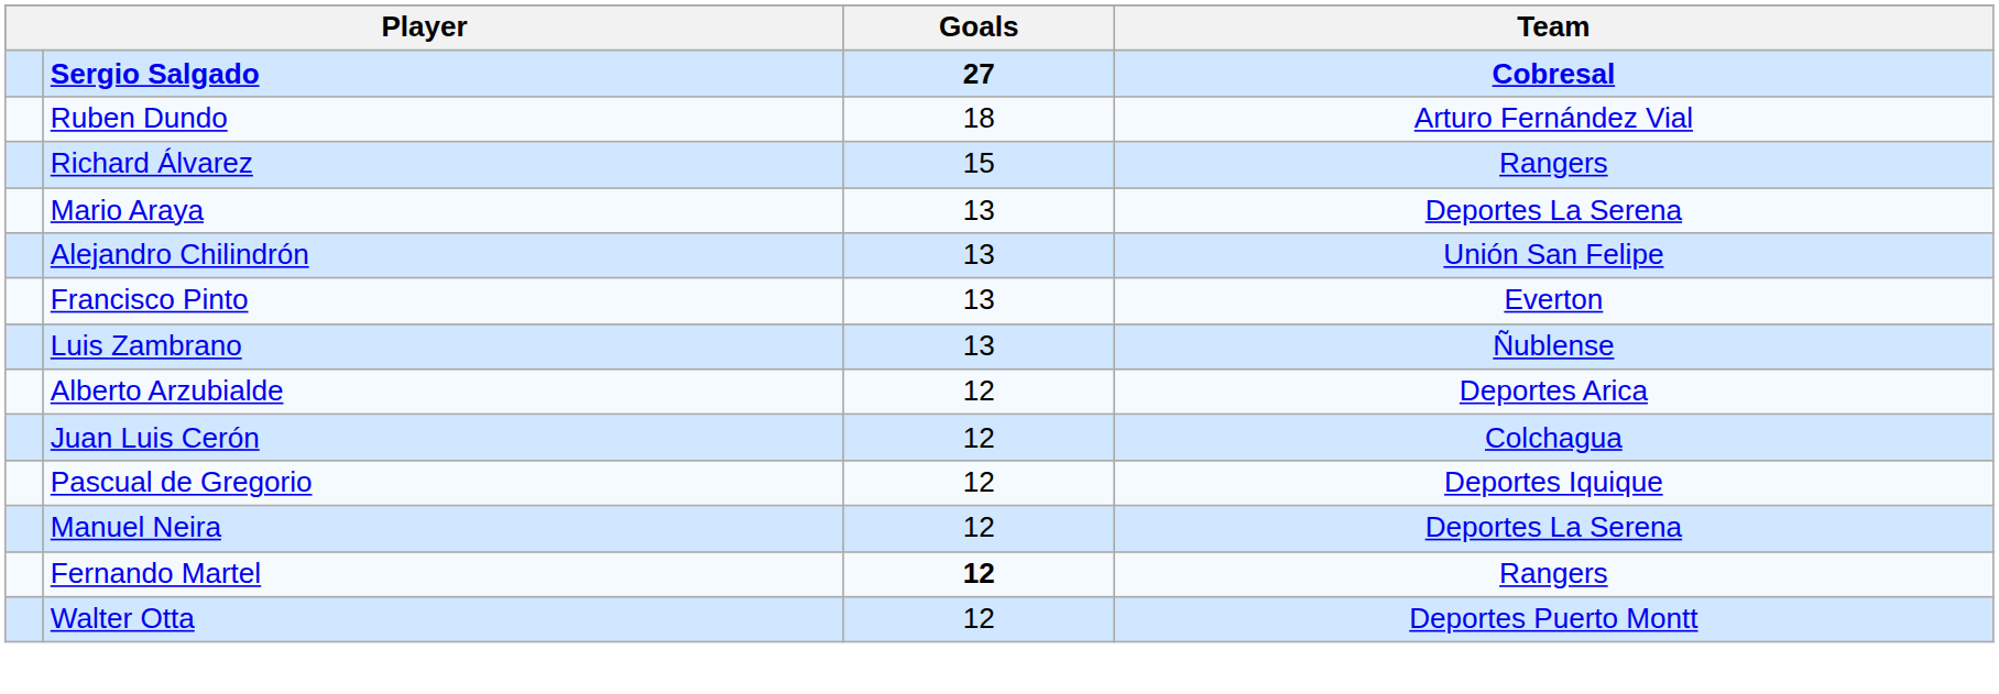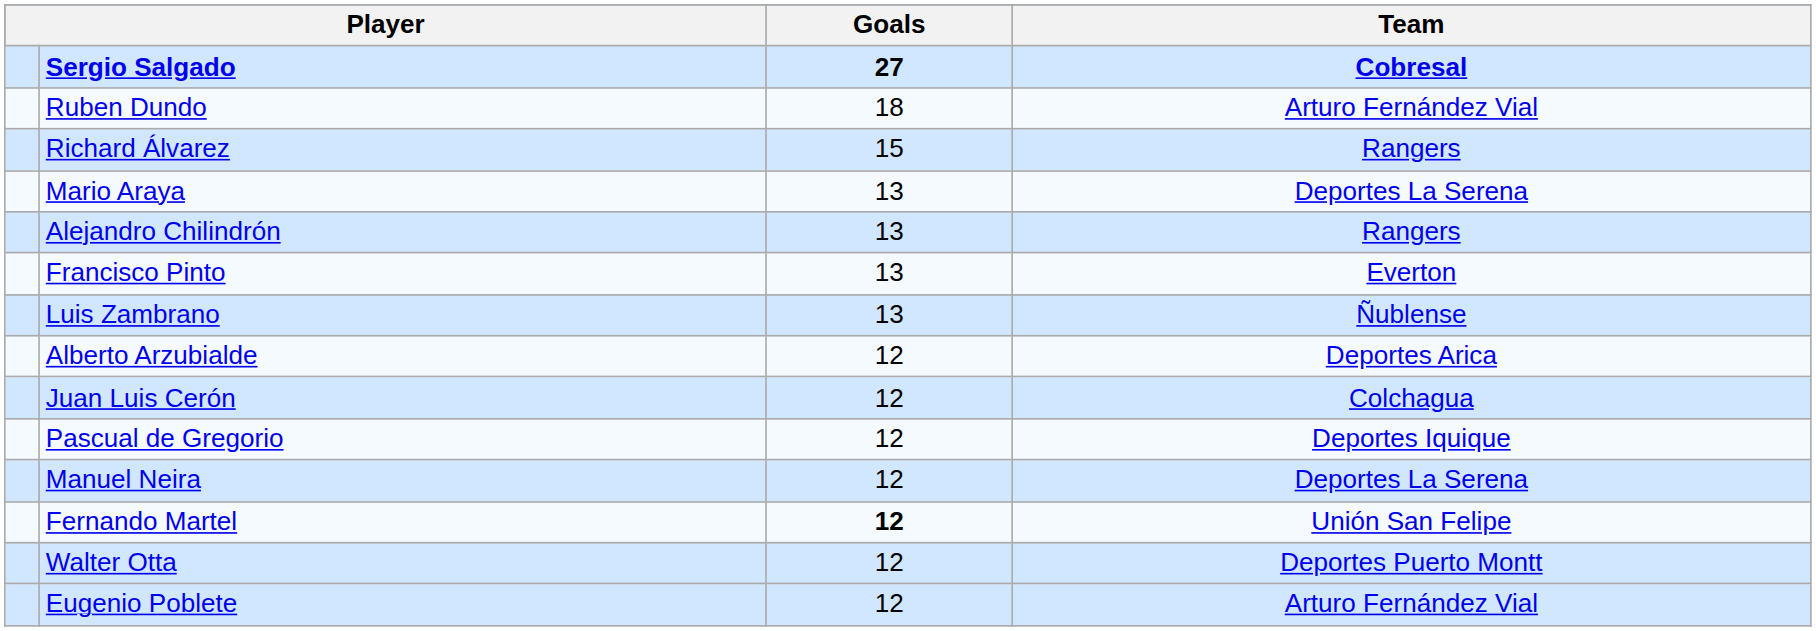Alejandro Chilindrón | Team: Unión San Felipe -> Rangers
Fernando Martel | Team: Rangers -> Unión San Felipe
+ row: Eugenio Poblete | 12 | Arturo Fernández Vial
